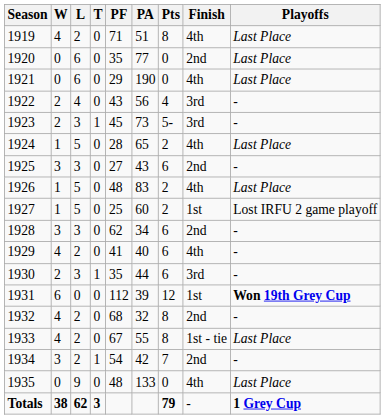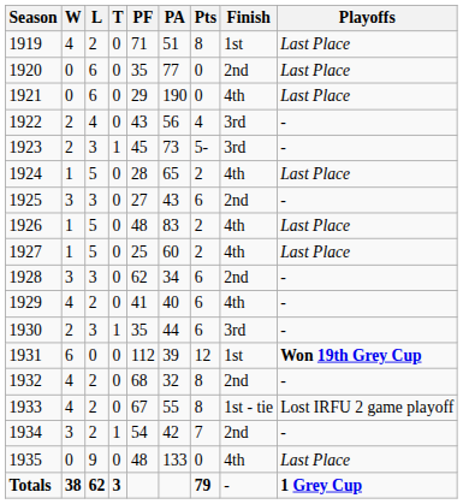1919 | Finish: 4th -> 1st
1927 | Finish: 1st -> 4th
1927 | Playoffs: Lost IRFU 2 game playoff -> Last Place
1933 | Playoffs: Last Place -> Lost IRFU 2 game playoff
